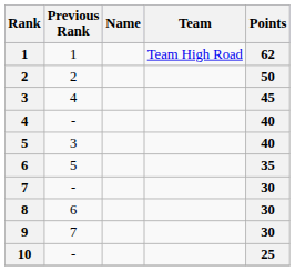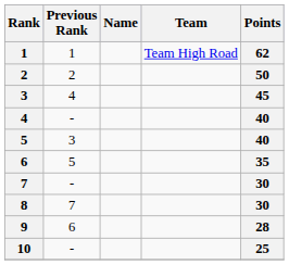8 | Previous Rank: 6 -> 7
9 | Previous Rank: 7 -> 6
9 | Points: 30 -> 28
